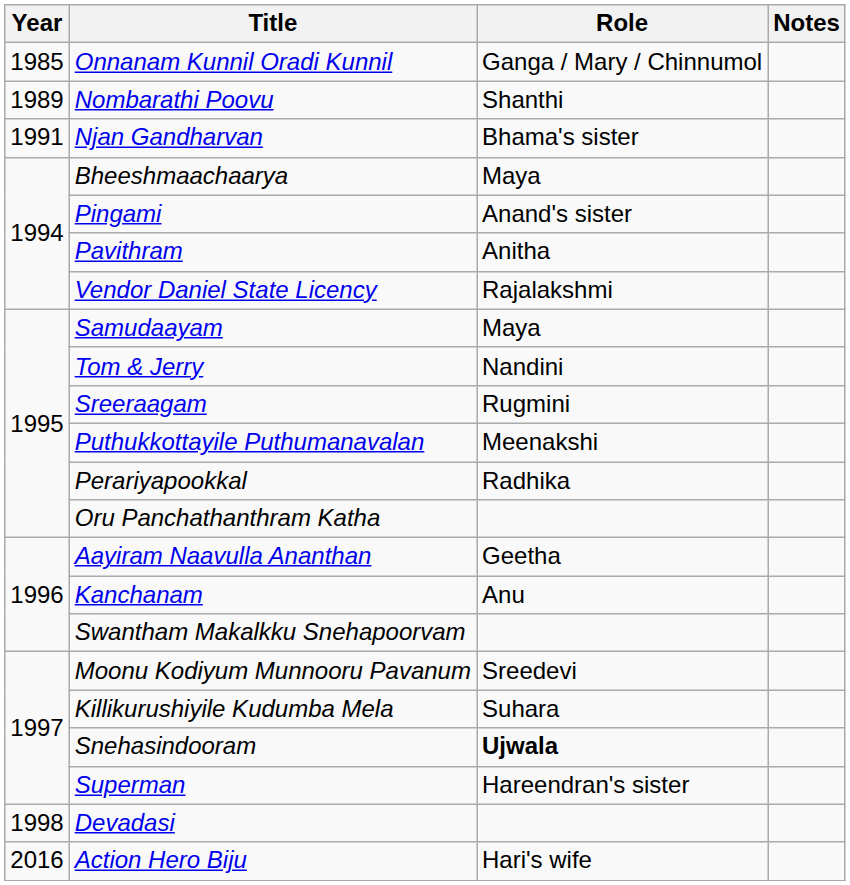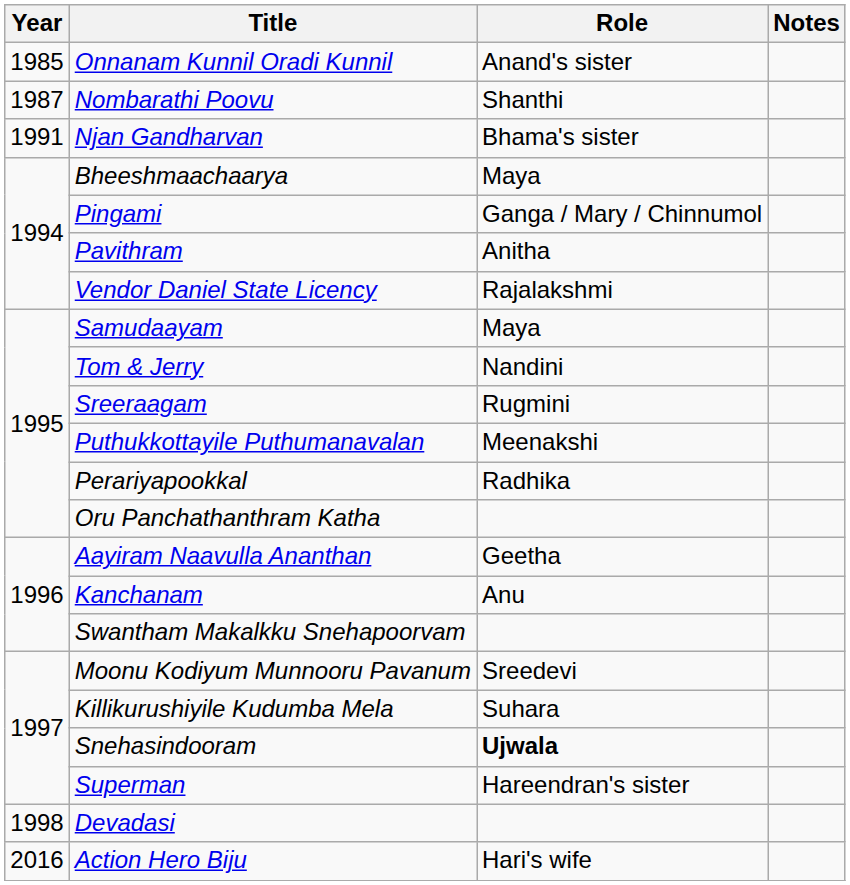Onnanam Kunnil Oradi Kunnil | Role: Ganga / Mary / Chinnumol -> Anand's sister
Nombarathi Poovu | Year: 1989 -> 1987
Pingami | Role: Anand's sister -> Ganga / Mary / Chinnumol
